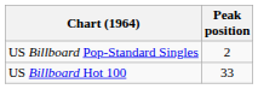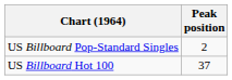US Billboard Hot 100 | Peak position: 33 -> 37
